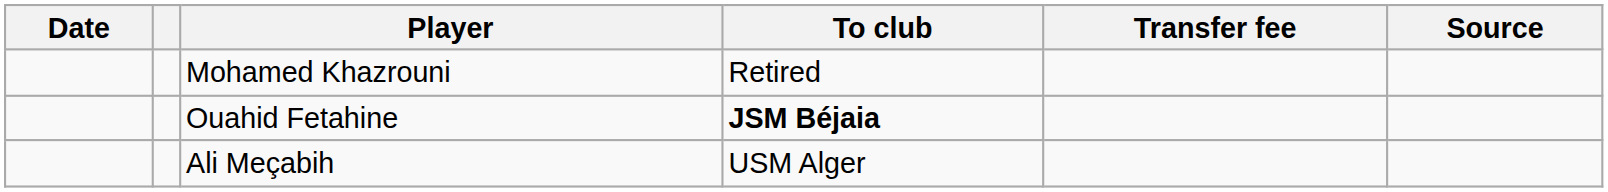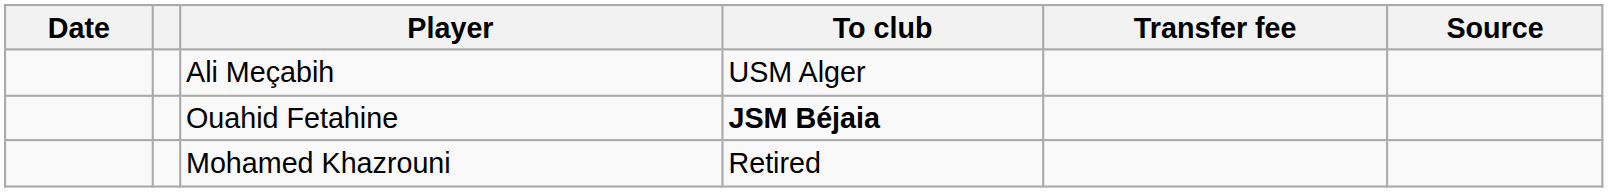rows swapped: Ali Meçabih <-> Mohamed Khazrouni
